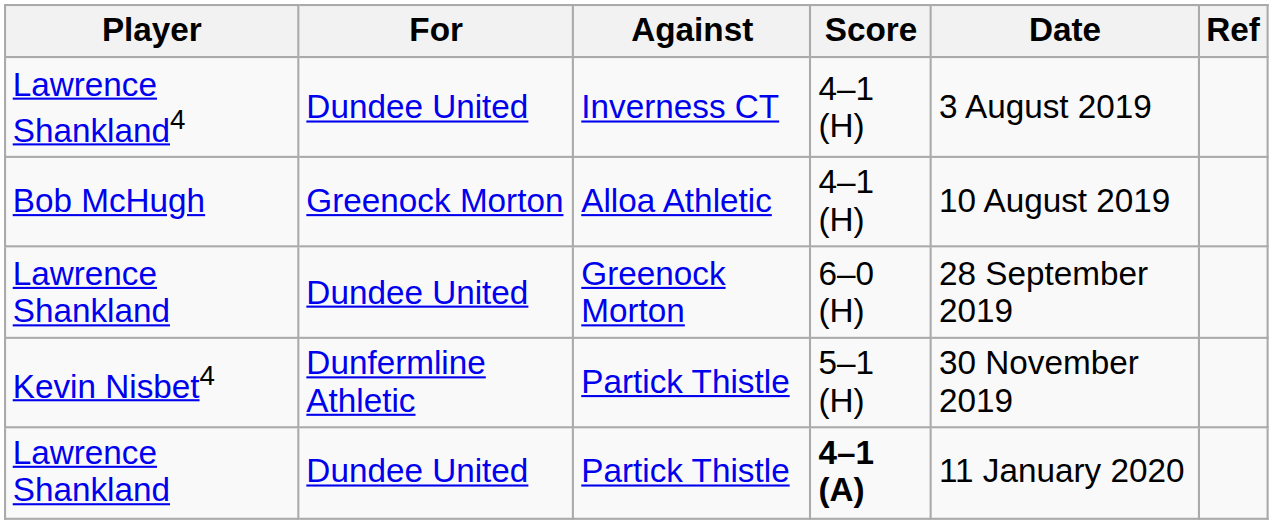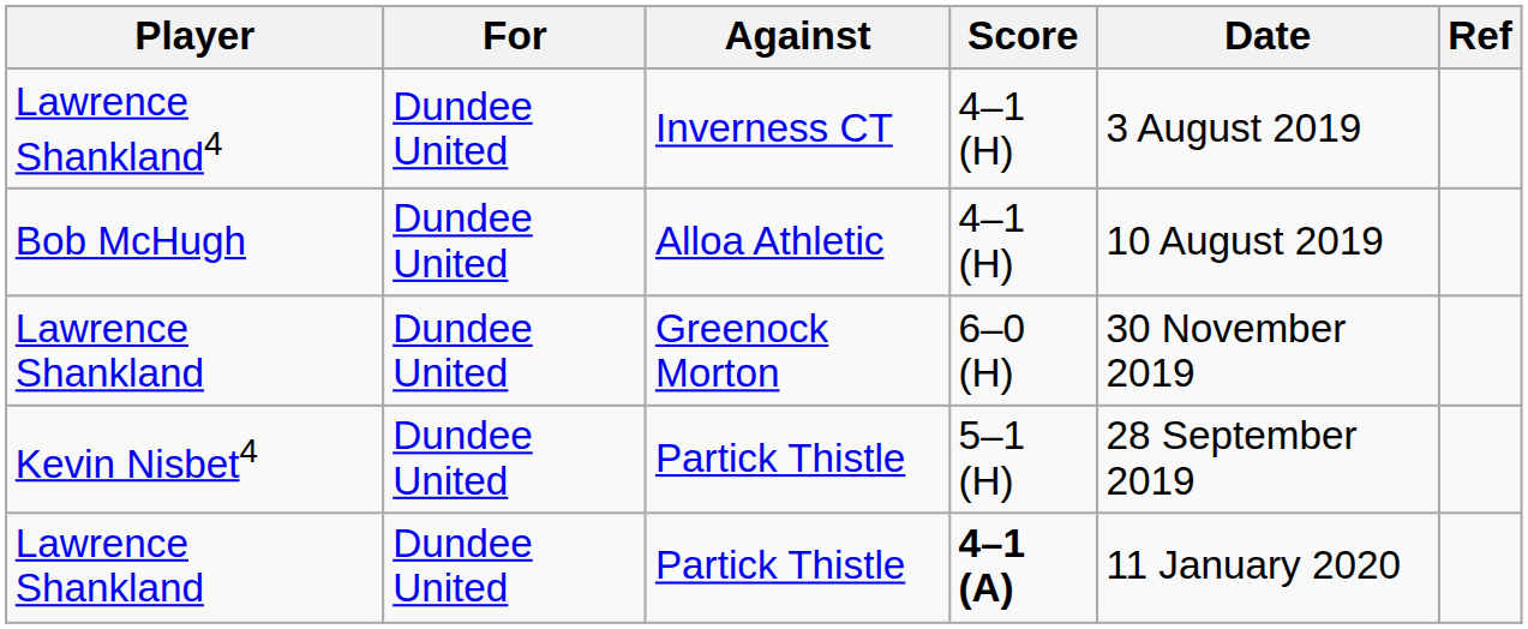Bob McHugh | For: Greenock Morton -> Dundee United
Lawrence Shankland / Greenock Morton | Date: 28 September 2019 -> 30 November 2019
Kevin Nisbet4 | For: Dunfermline Athletic -> Dundee United
Kevin Nisbet4 | Date: 30 November 2019 -> 28 September 2019
